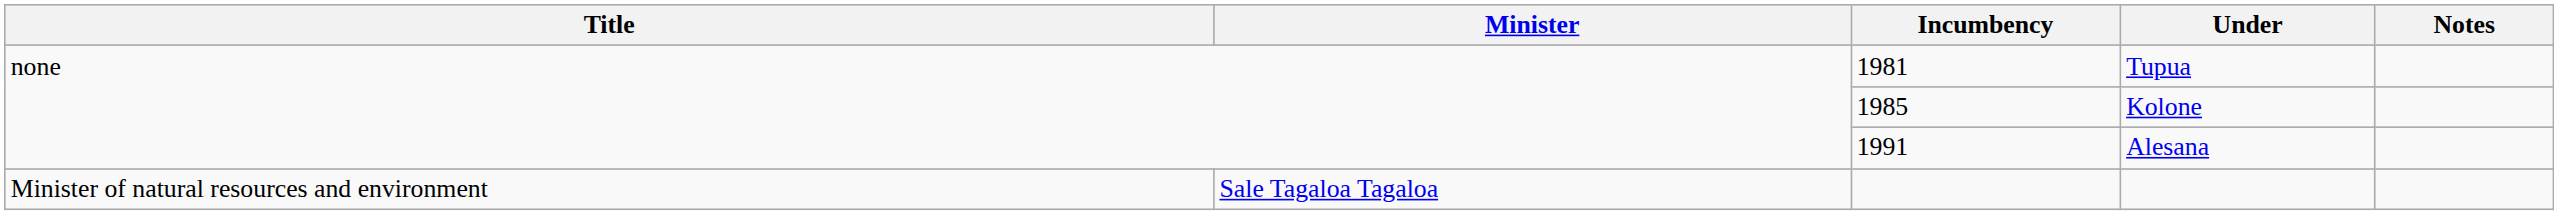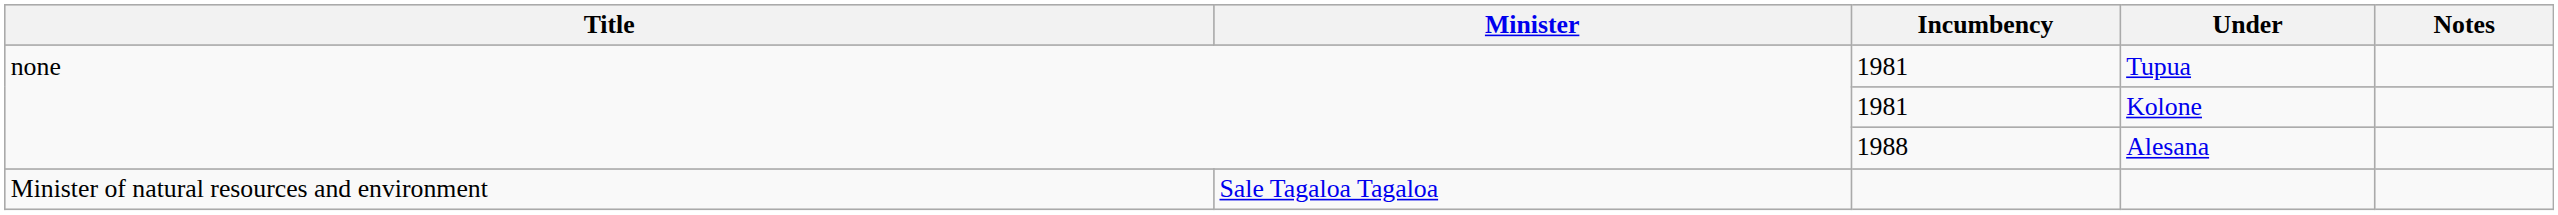Kolone | Incumbency: 1985 -> 1981
Alesana | Incumbency: 1991 -> 1988
